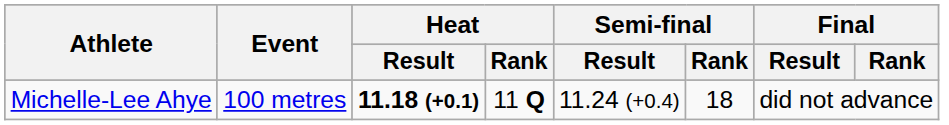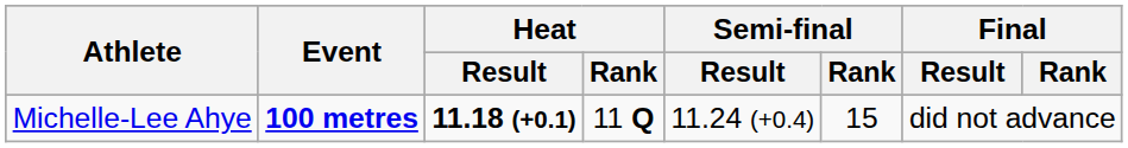Michelle-Lee Ahye | Event: normal -> bold
Michelle-Lee Ahye | Semi-final / Rank: 18 -> 15
